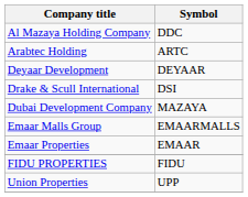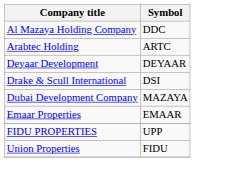- row: Emaar Malls Group | EMAARMALLS
FIDU PROPERTIES | Symbol: FIDU -> UPP
Union Properties | Symbol: UPP -> FIDU
